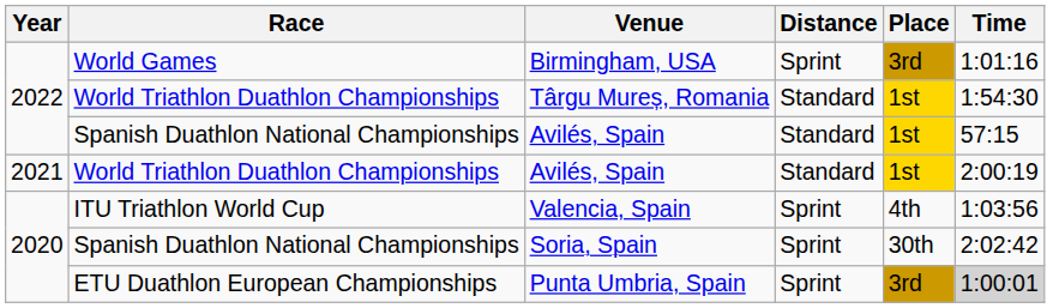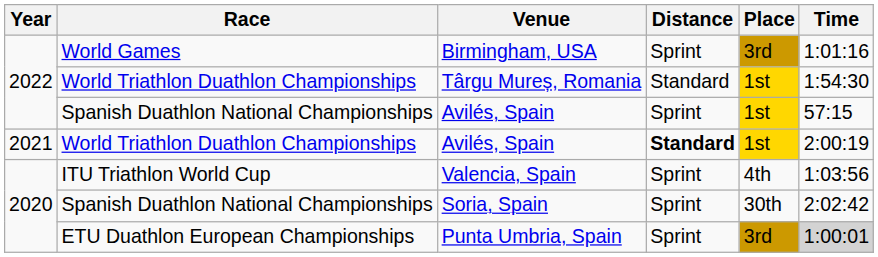Spanish Duathlon National Championships / Avilés, Spain | Distance: Standard -> Sprint
World Triathlon Duathlon Championships / Avilés, Spain | Distance: normal -> bold
